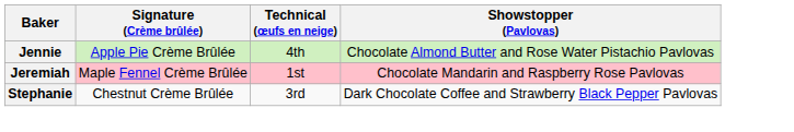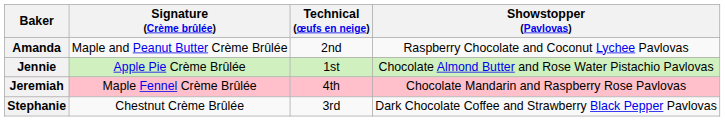+ row: Amanda | Maple and Peanut Butter Crème Brûlée | 2nd | Raspberry Chocolate and Coconut Lychee Pavlovas
Jennie | Technical (œufs en neige): 4th -> 1st
Jeremiah | Technical (œufs en neige): 1st -> 4th
